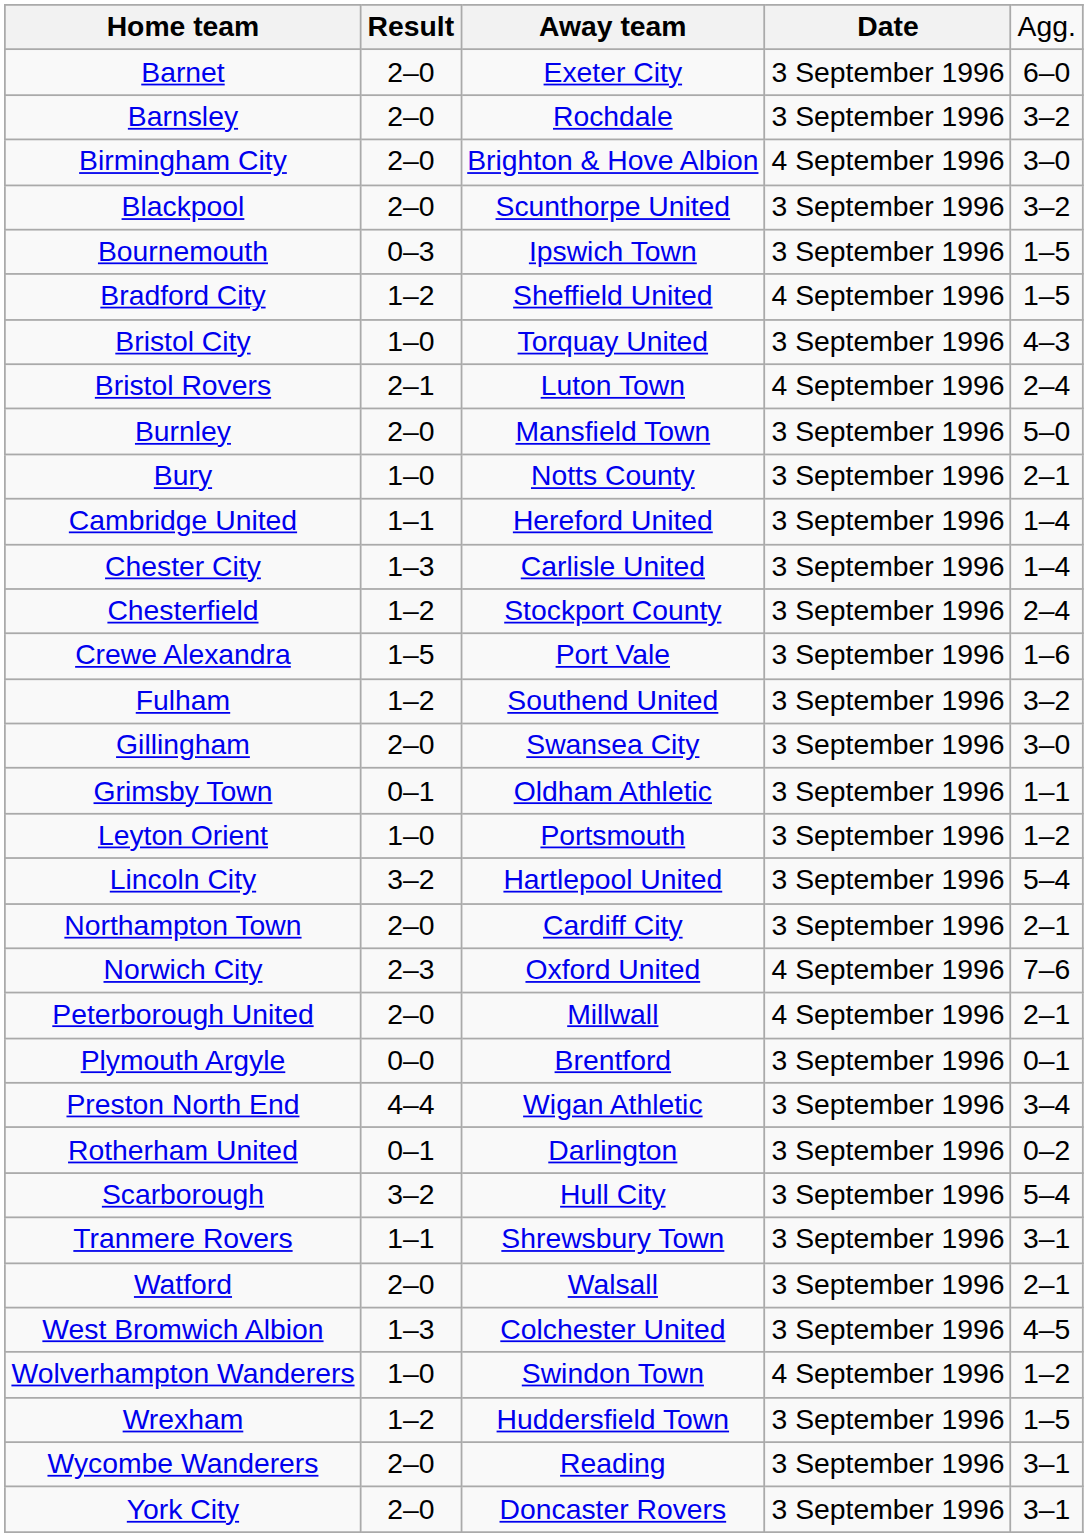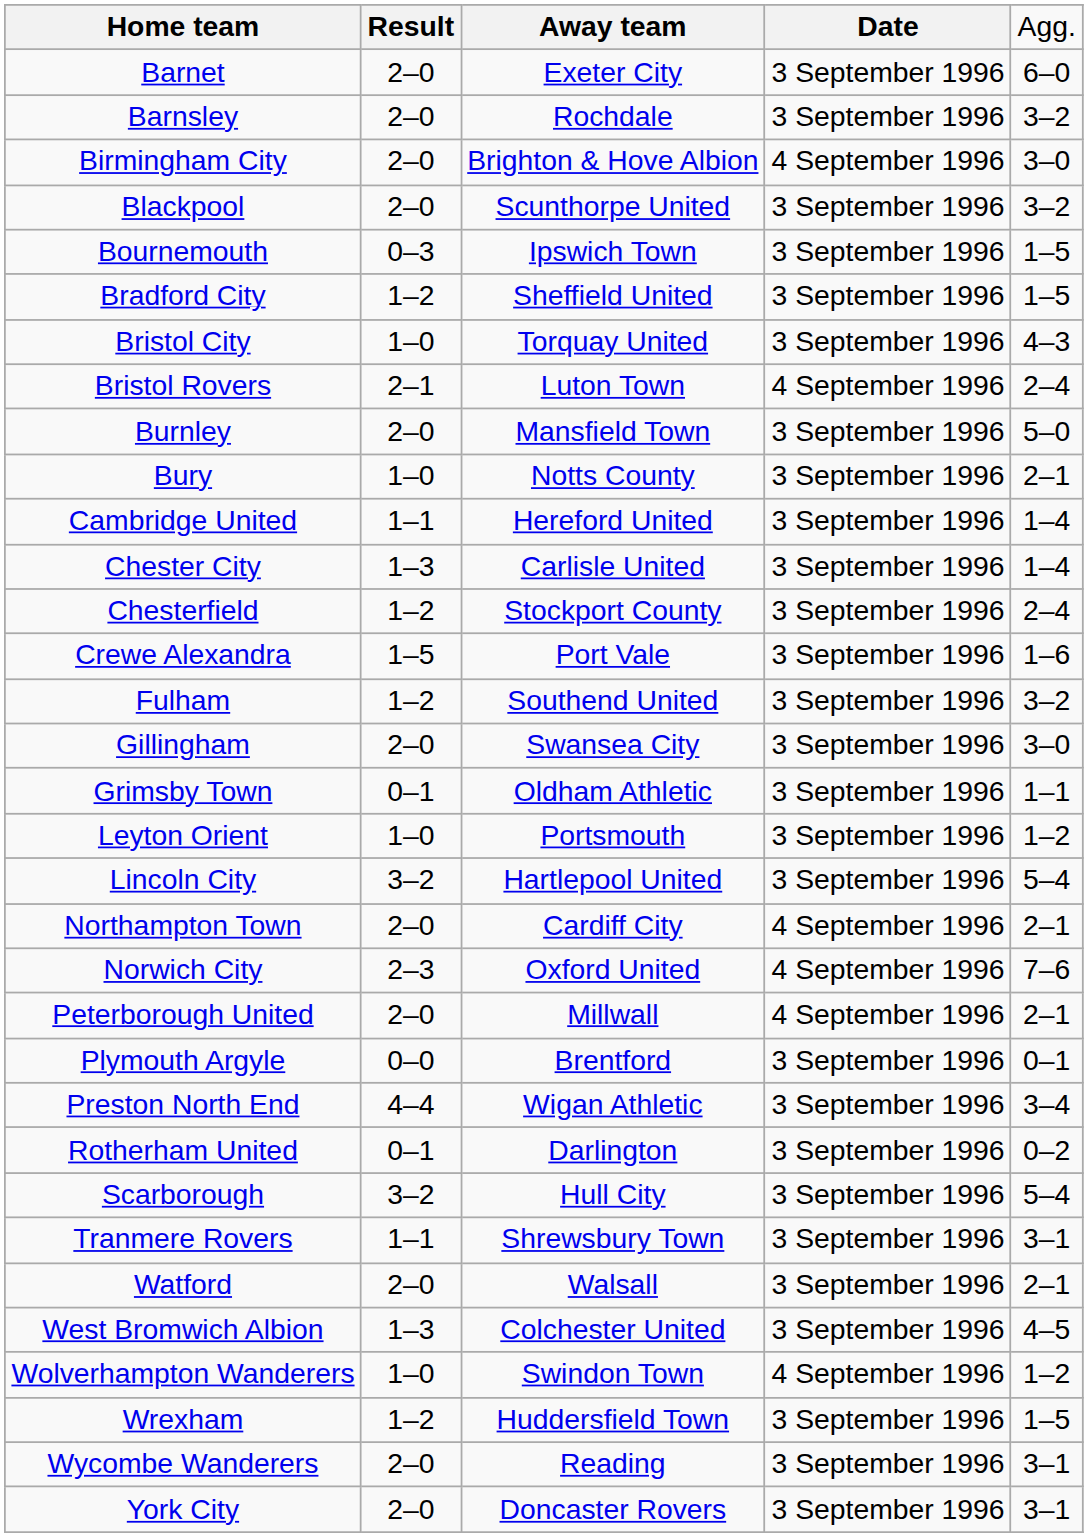Bradford City | column 4: 4 September 1996 -> 3 September 1996
Northampton Town | column 4: 3 September 1996 -> 4 September 1996
